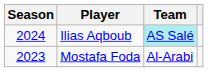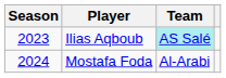Ilias Aqboub | Season: 2024 -> 2023
Mostafa Foda | Season: 2023 -> 2024
